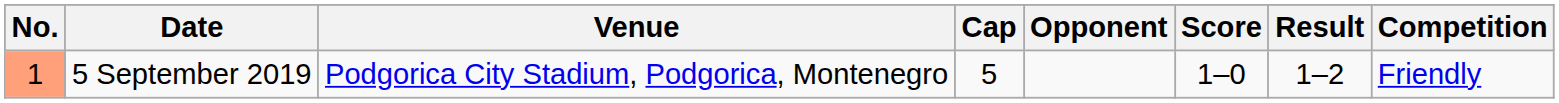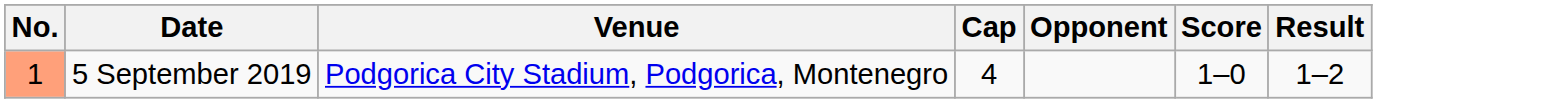- column: Competition | Friendly
5 September 2019 | Cap: 5 -> 4
